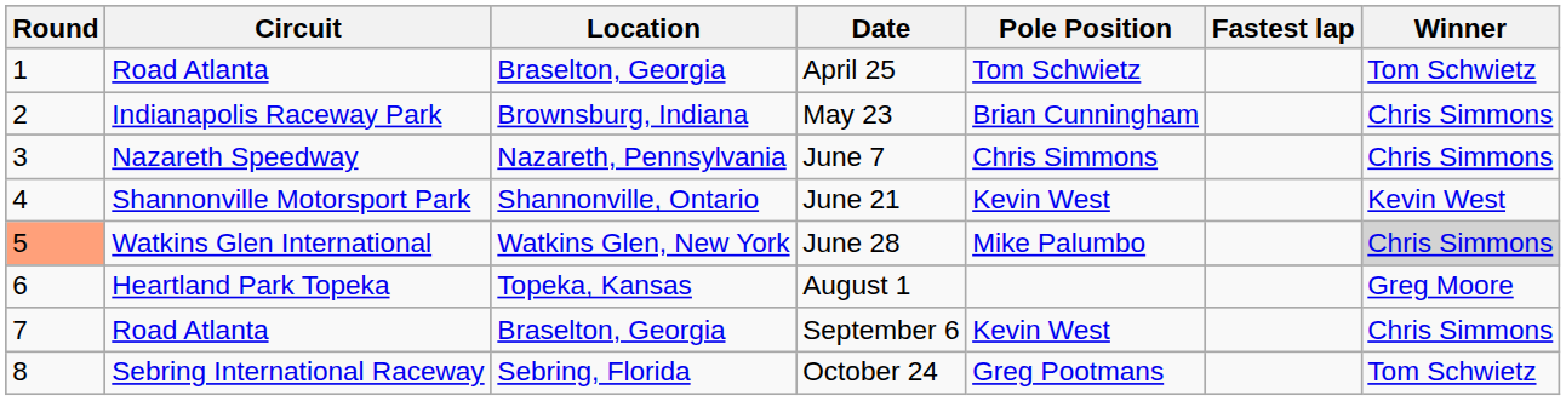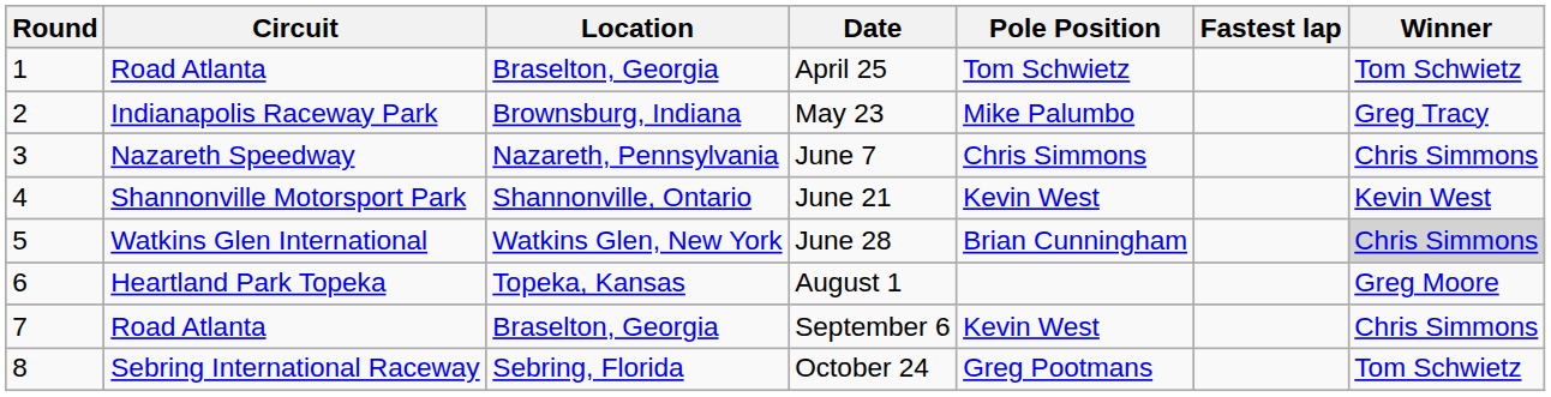May 23 | Pole Position: Brian Cunningham -> Mike Palumbo
May 23 | Winner: Chris Simmons -> Greg Tracy
June 28 | Round: lightsalmon background -> no background
June 28 | Pole Position: Mike Palumbo -> Brian Cunningham
